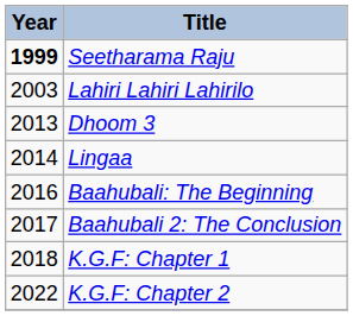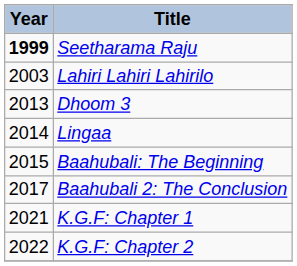Baahubali: The Beginning | Year: 2016 -> 2015
K.G.F: Chapter 1 | Year: 2018 -> 2021
